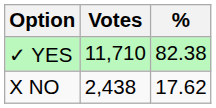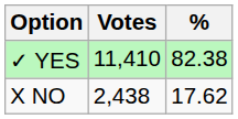✓ YES | Votes: 11,710 -> 11,410
